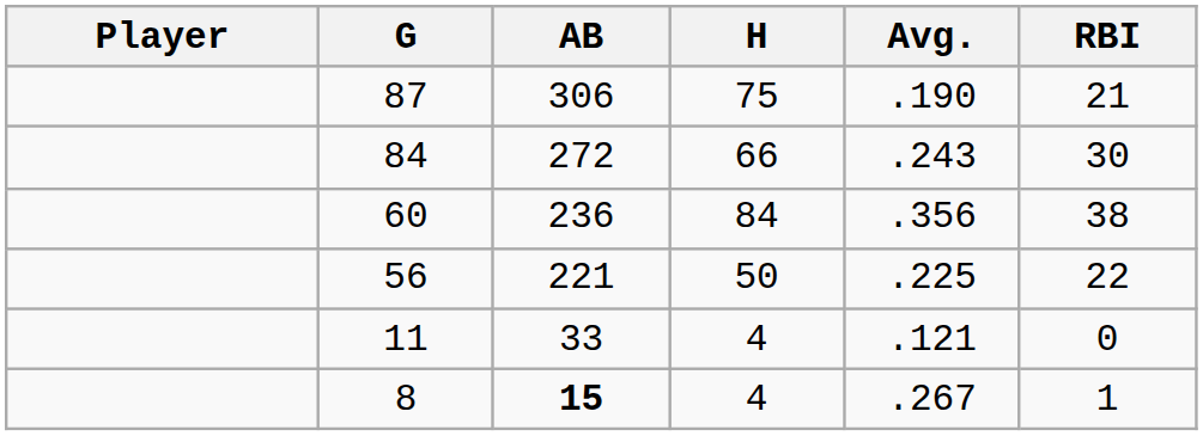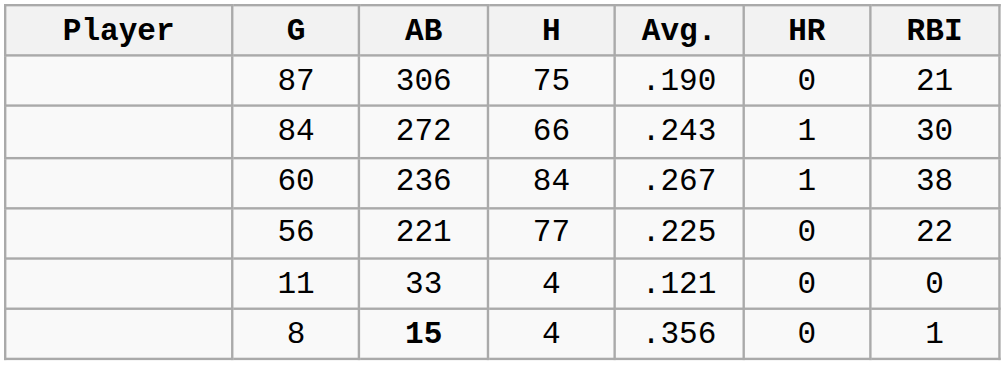+ column: HR | 0 | 1 | 1 | 0 | 0 | 0
60 | Avg.: .356 -> .267
56 | H: 50 -> 77
8 | Avg.: .267 -> .356
